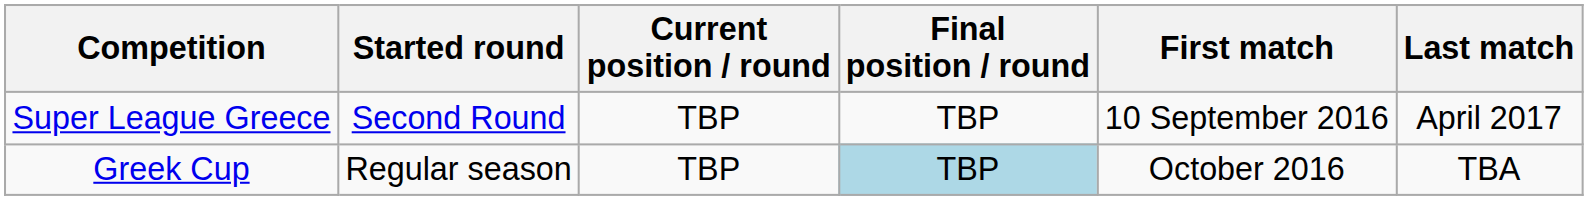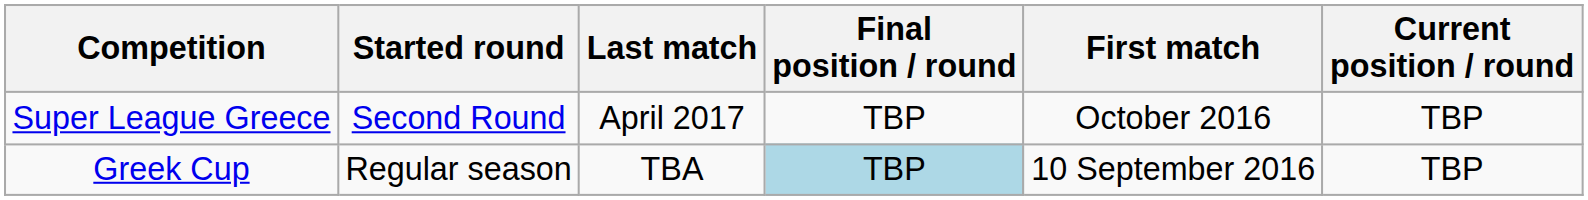columns swapped: Current position / round <-> Last match
Super League Greece | First match: 10 September 2016 -> October 2016
Greek Cup | First match: October 2016 -> 10 September 2016
